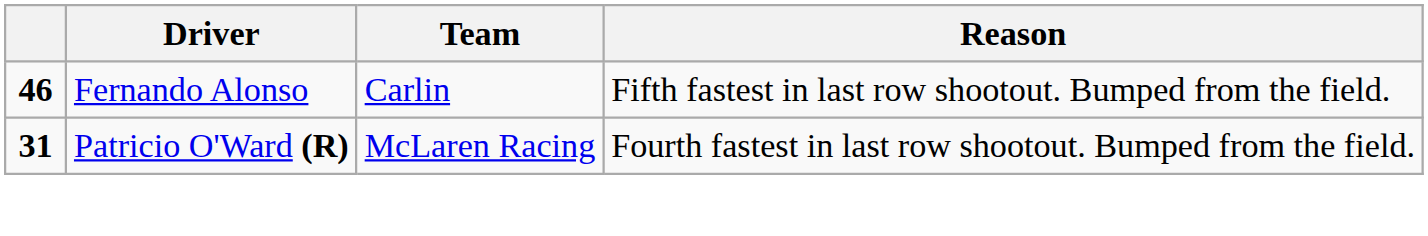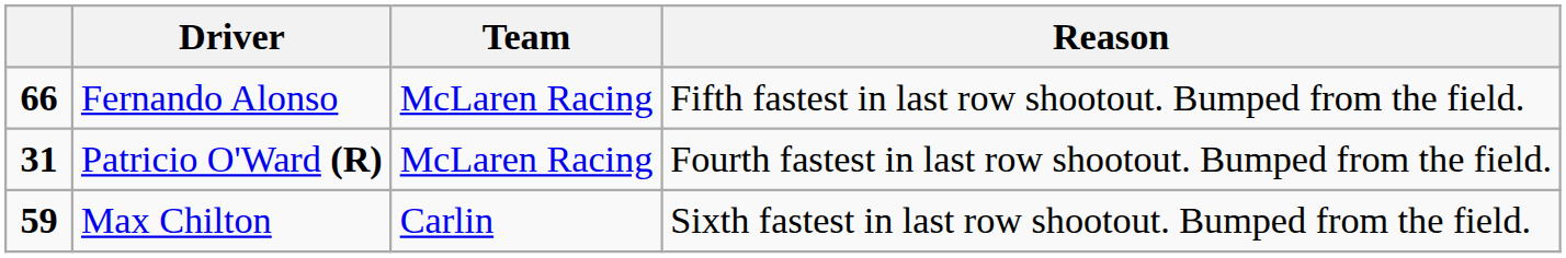Fernando Alonso | column 1: 46 -> 66
Fernando Alonso | Team: Carlin -> McLaren Racing
+ row: 59 | Max Chilton | Carlin | Sixth fastest in last row shootout. Bumped from the field.
